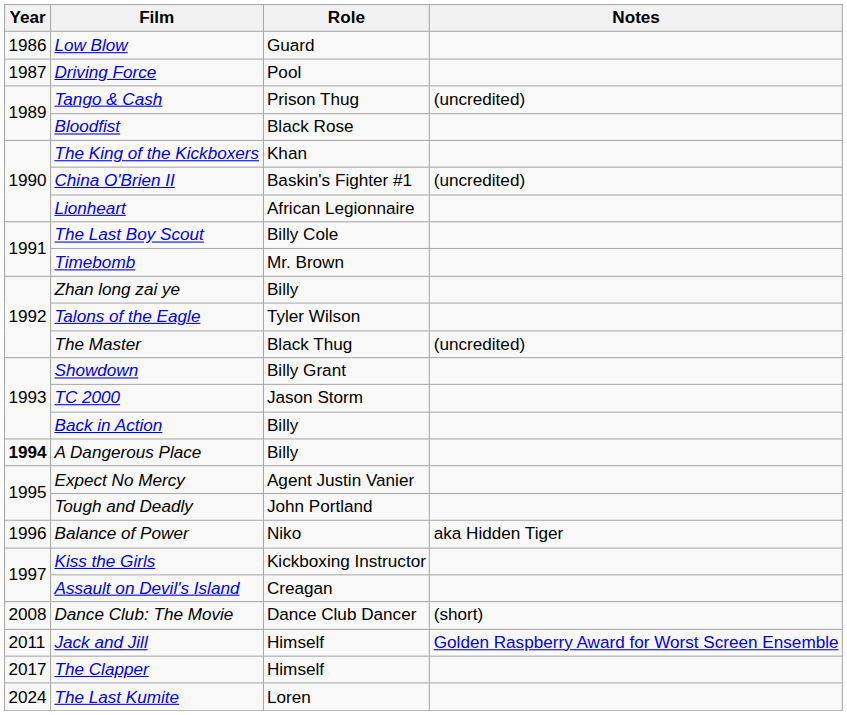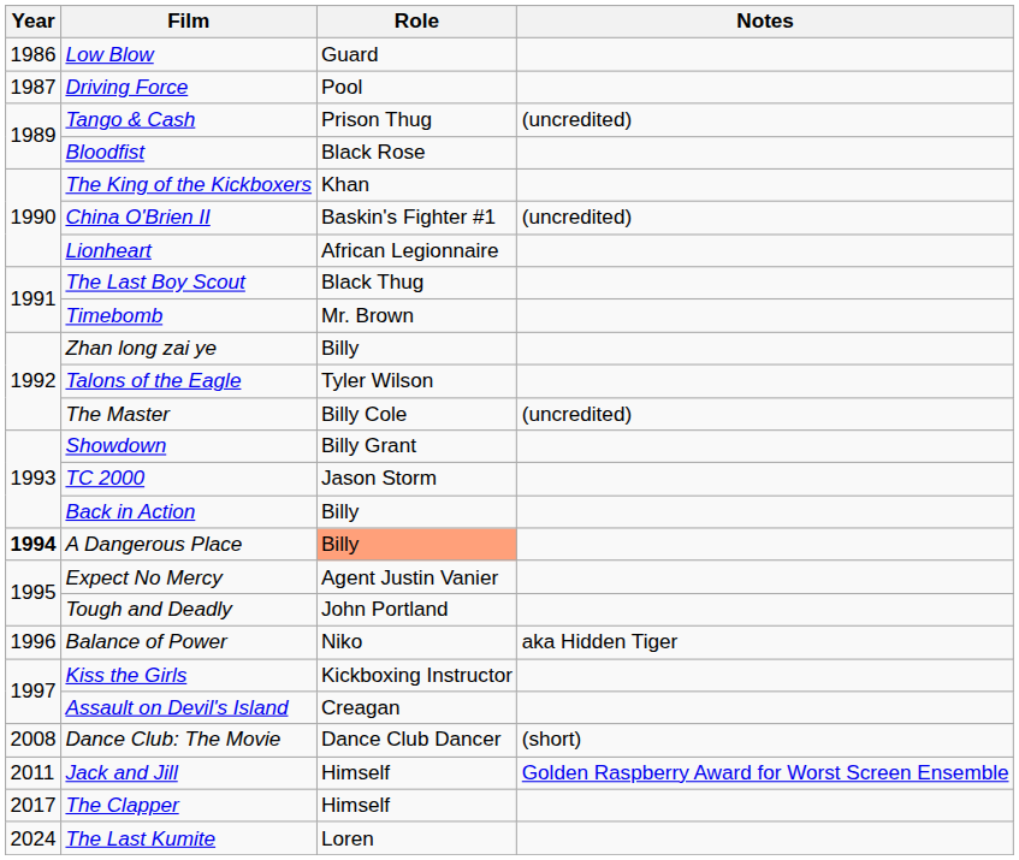The Last Boy Scout | Role: Billy Cole -> Black Thug
The Master | Role: Black Thug -> Billy Cole
A Dangerous Place | Role: no background -> lightsalmon background
